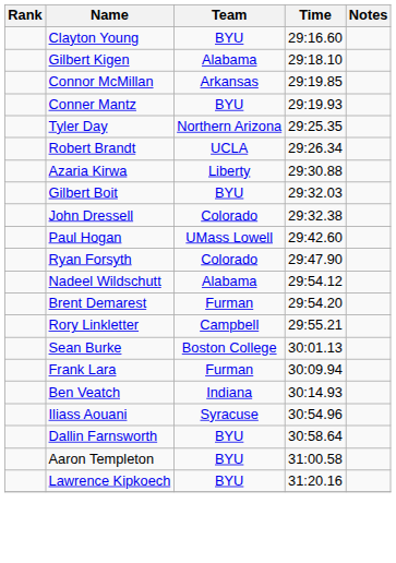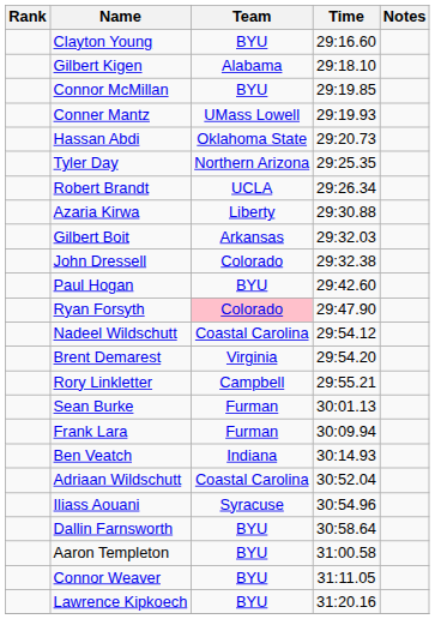Connor McMillan | Team: Arkansas -> BYU
Conner Mantz | Team: BYU -> UMass Lowell
+ row: Hassan Abdi | Oklahoma State | 29:20.73
Gilbert Boit | Team: BYU -> Arkansas
Paul Hogan | Team: UMass Lowell -> BYU
Ryan Forsyth | Team: no background -> pink background
Nadeel Wildschutt | Team: Alabama -> Coastal Carolina
Brent Demarest | Team: Furman -> Virginia
Sean Burke | Team: Boston College -> Furman
+ row: Adriaan Wildschutt | Coastal Carolina | 30:52.04
+ row: Connor Weaver | BYU | 31:11.05
